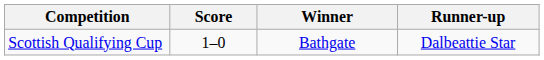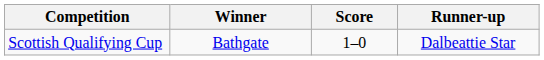columns swapped: Winner <-> Score
